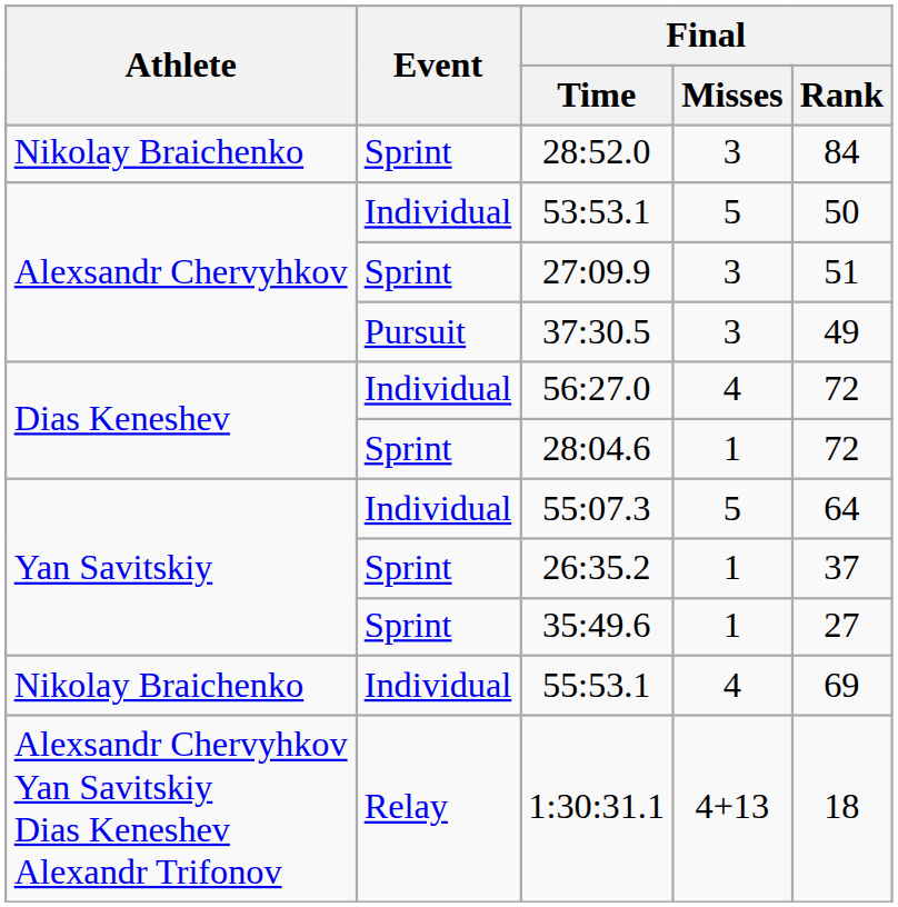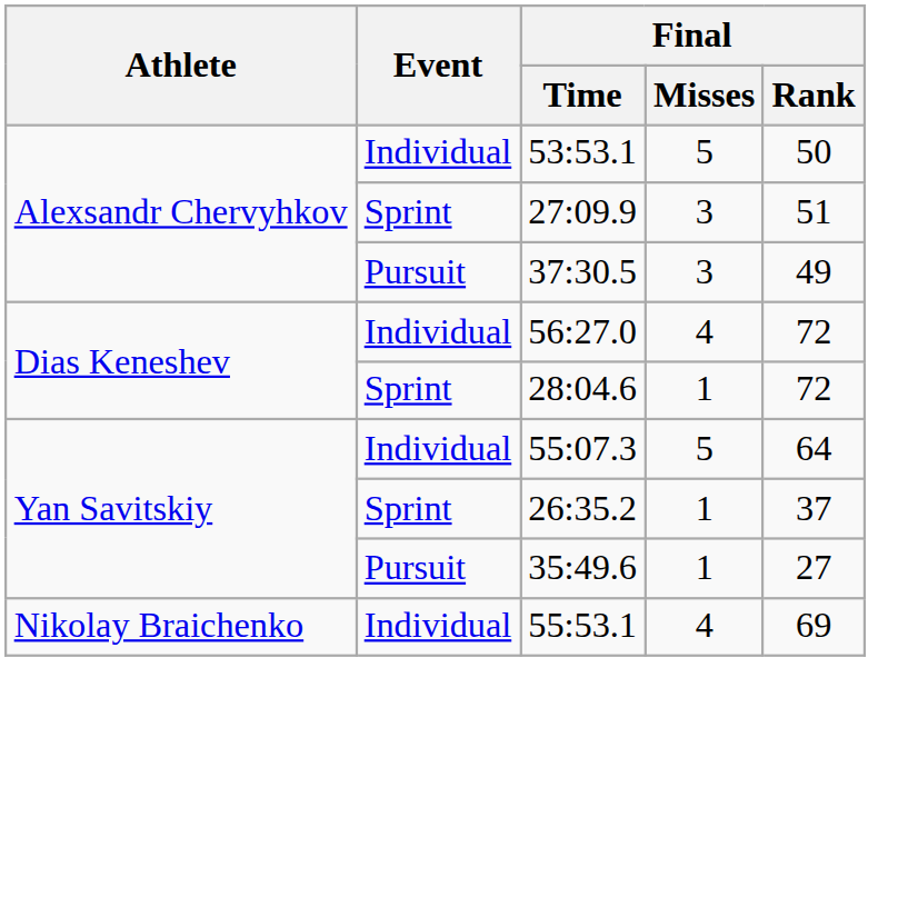- row: Nikolay Braichenko | Sprint | 28:52.0 | 3 | 84
35:49.6 | Event: Sprint -> Pursuit
- row: Alexsandr Chervyhkov Yan Savitskiy Dias Keneshev Alexandr Trifonov | Relay | 1:30:31.1 | 4+13 | 18
